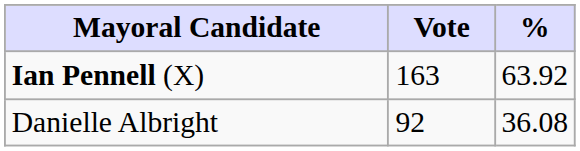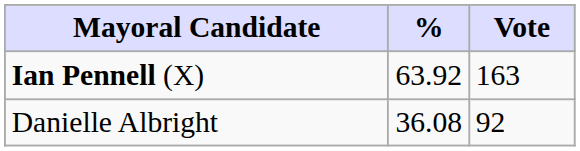columns swapped: Vote <-> %
